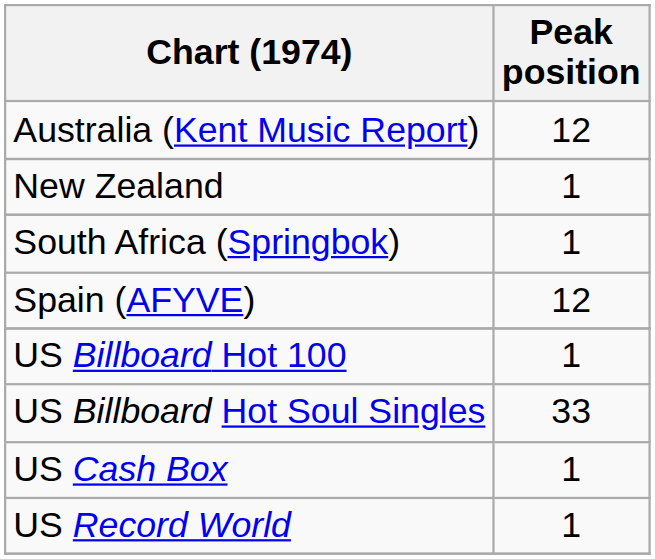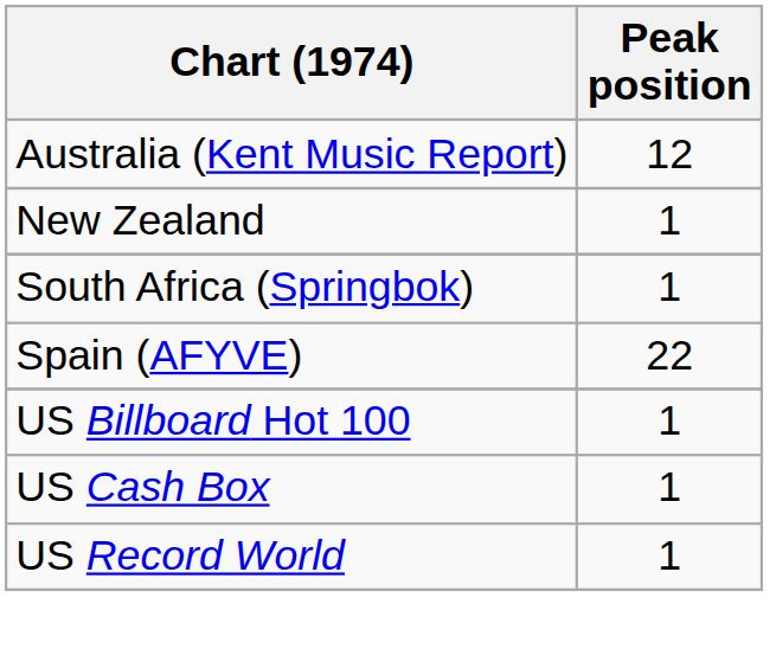Spain (AFYVE) | Peak position: 12 -> 22
- row: US Billboard Hot Soul Singles | 33
